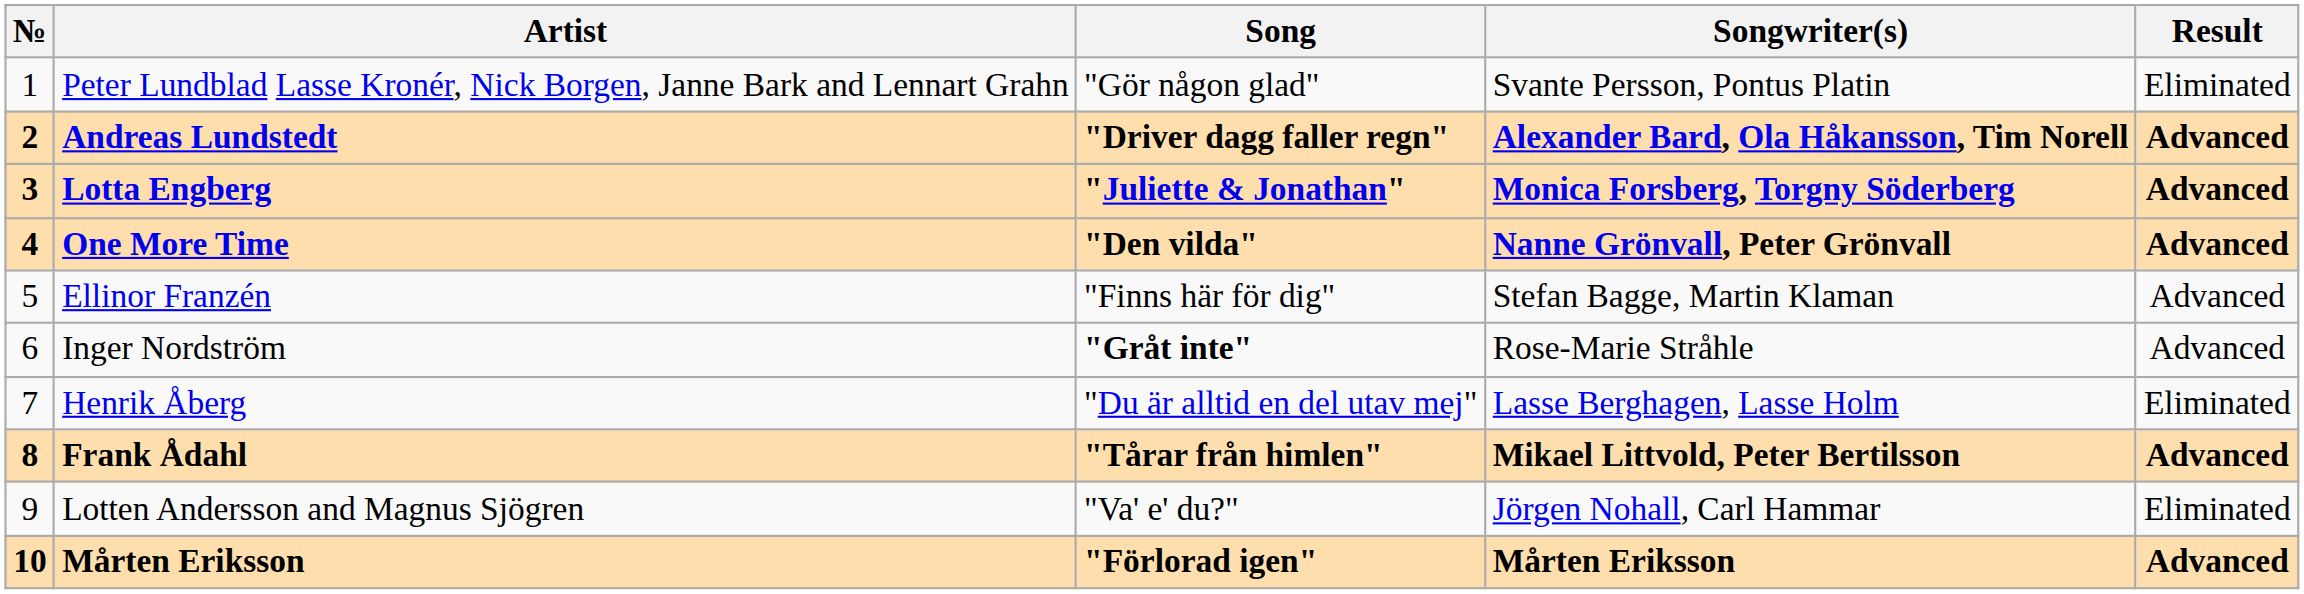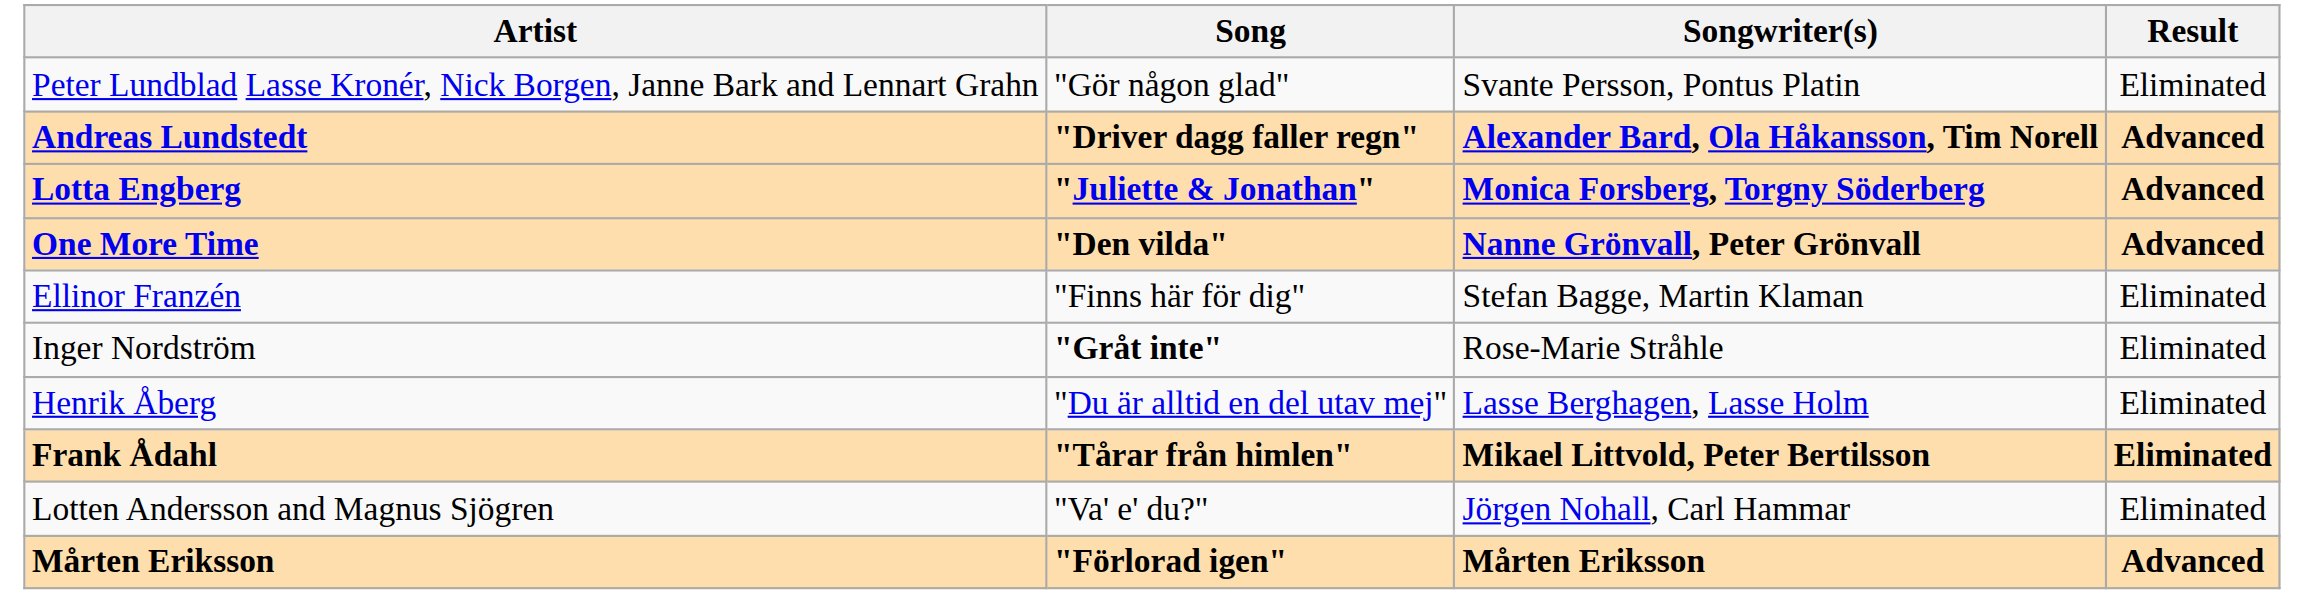- column: № | 1 | 2 | 3 | 4 | 5 | 6 | 7 | 8 | 9 | 10
Ellinor Franzén | Result: Advanced -> Eliminated
Inger Nordström | Result: Advanced -> Eliminated
Frank Ådahl | Result: Advanced -> Eliminated
